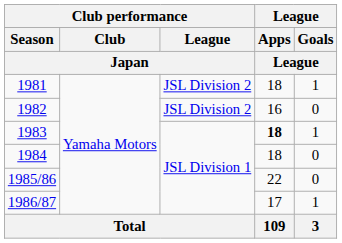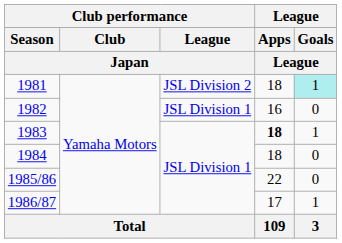1981 | League / Goals / League: no background -> paleturquoise background
1982 | Club performance / League / Japan: JSL Division 2 -> JSL Division 1
